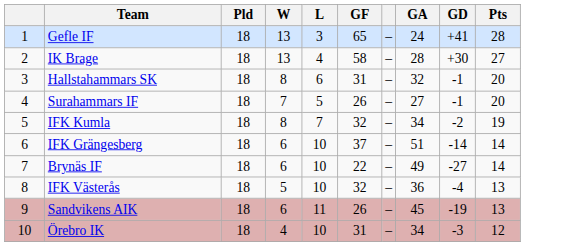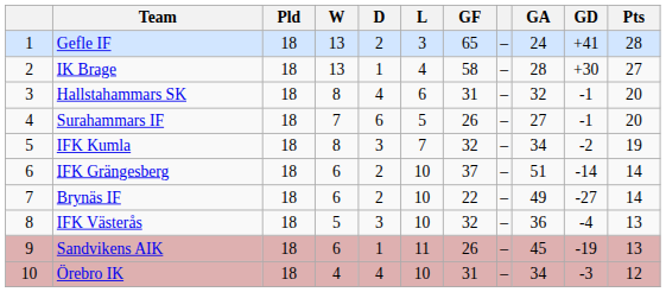+ column: D | 2 | 1 | 4 | 6 | 3 | 2 | 2 | 3 | 1 | 4
